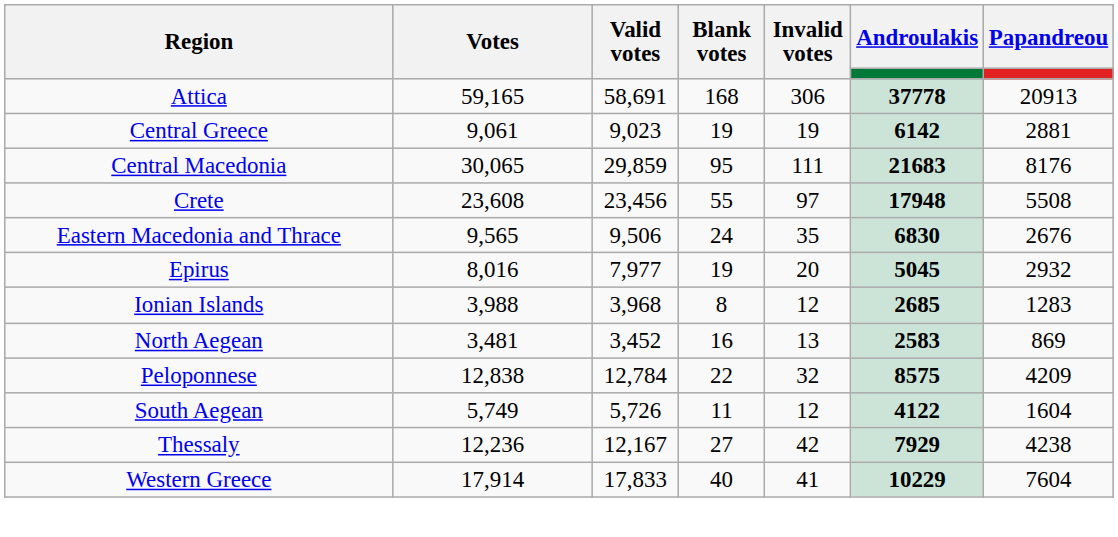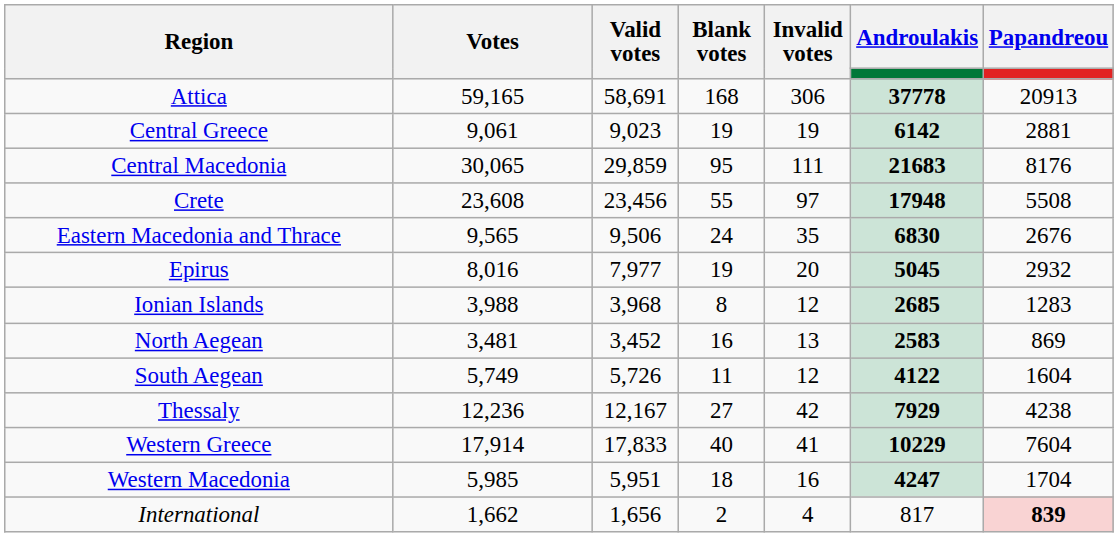- row: Peloponnese | 12,838 | 12,784 | 22 | 32 | 8575 | 4209
+ row: Western Macedonia | 5,985 | 5,951 | 18 | 16 | 4247 | 1704
+ row: International | 1,662 | 1,656 | 2 | 4 | 817 | 839
